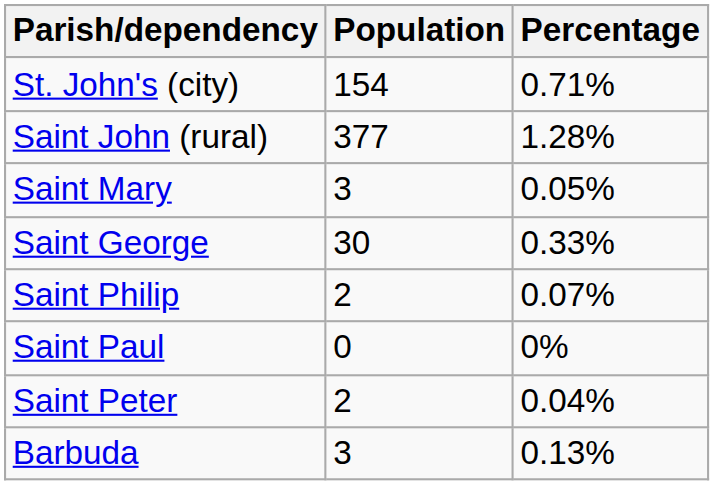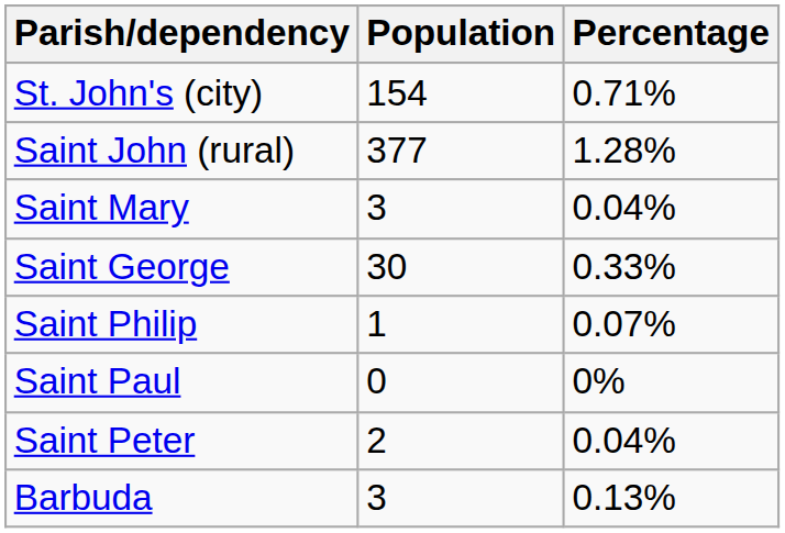Saint Mary | Percentage: 0.05% -> 0.04%
Saint Philip | Population: 2 -> 1
